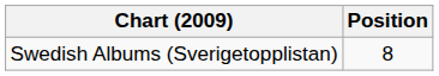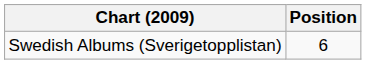Swedish Albums (Sverigetopplistan) | Position: 8 -> 6
